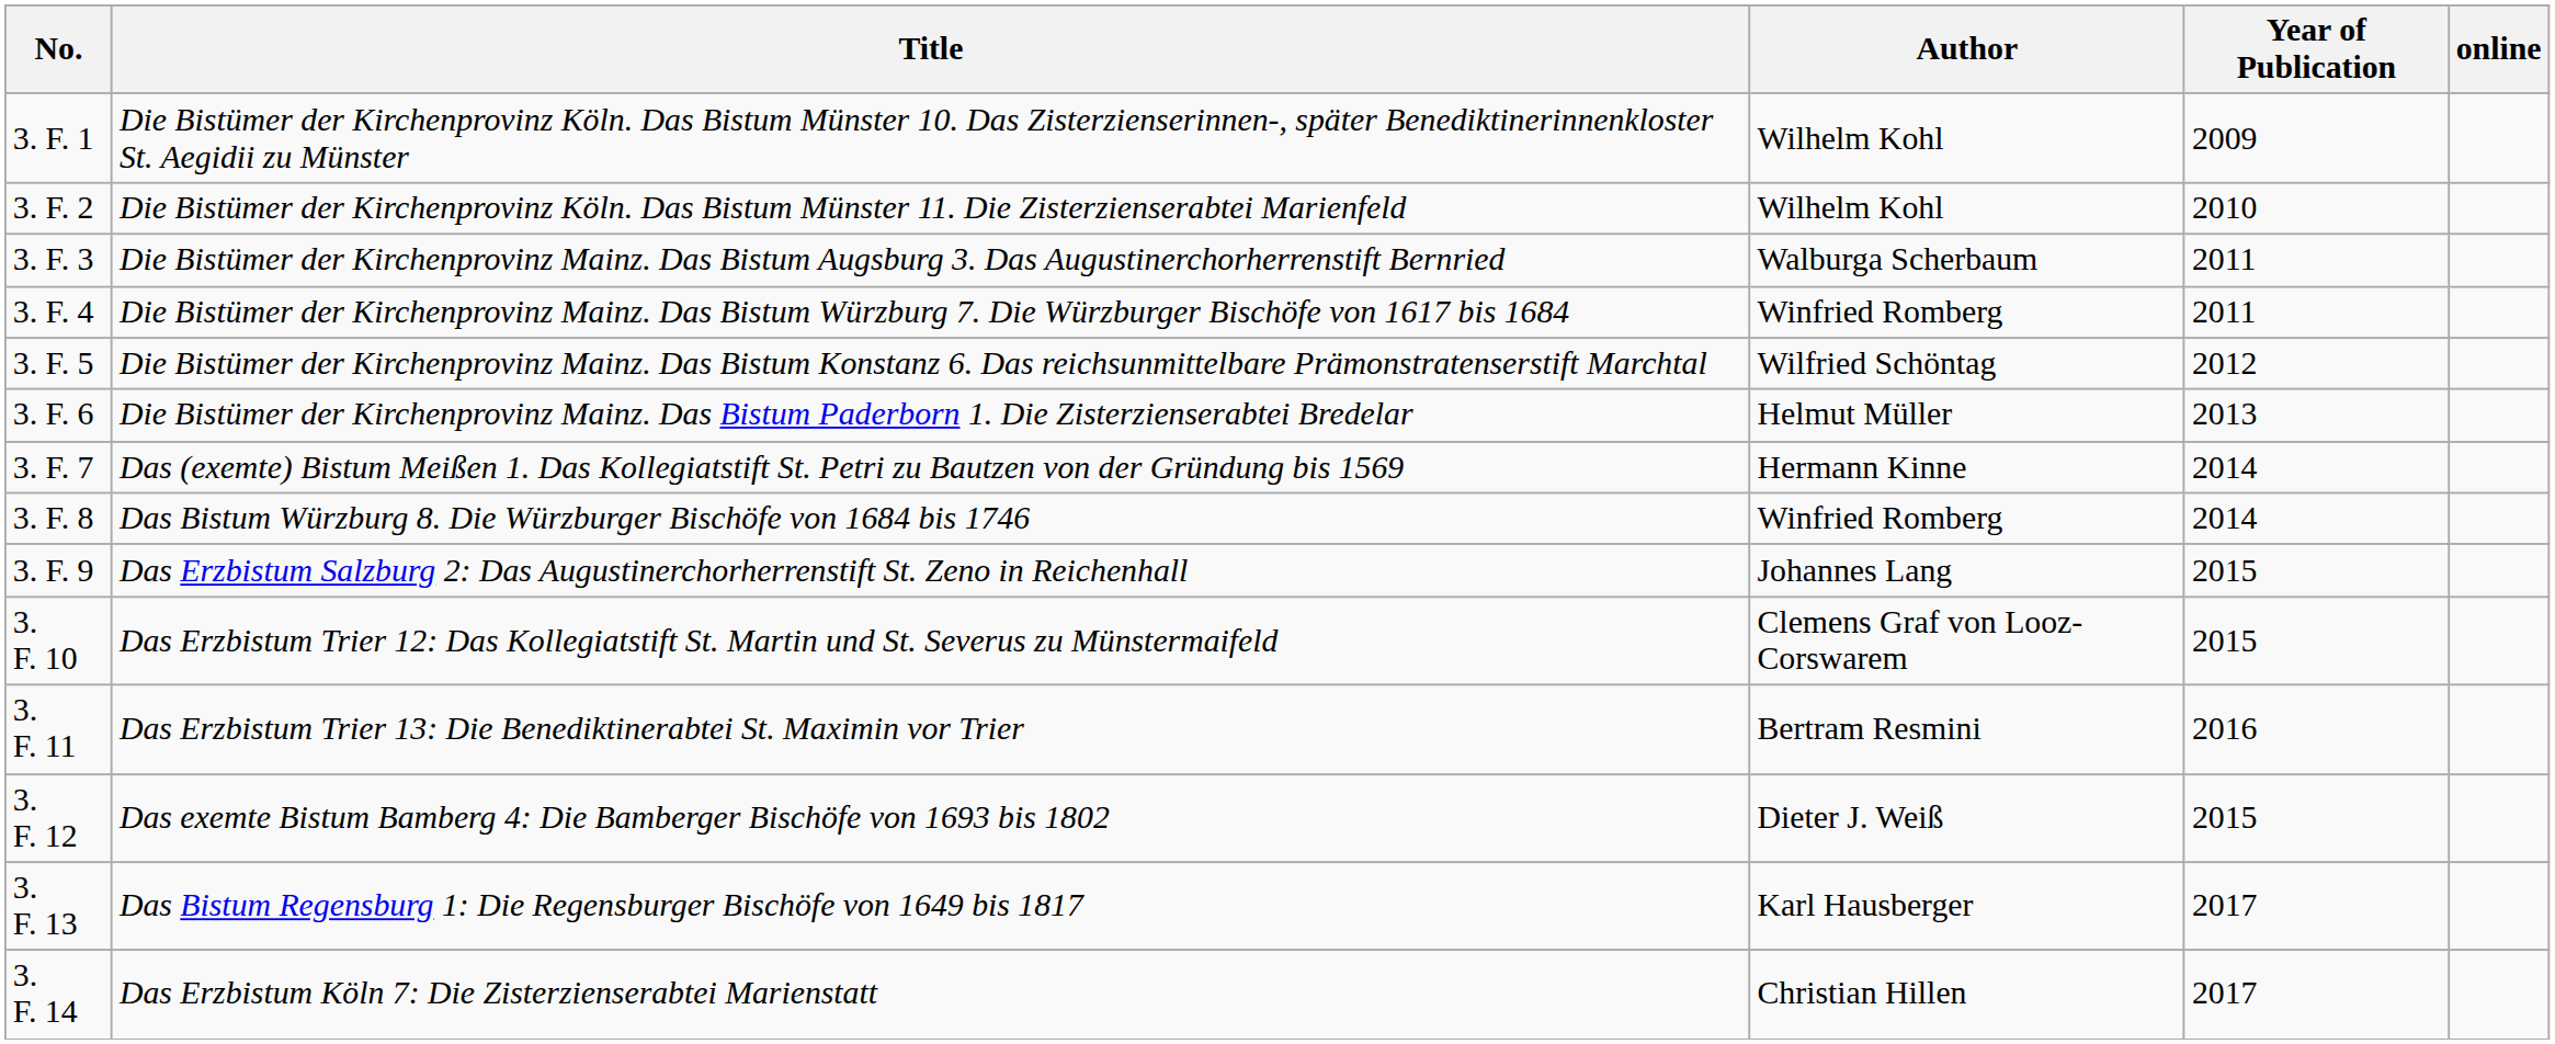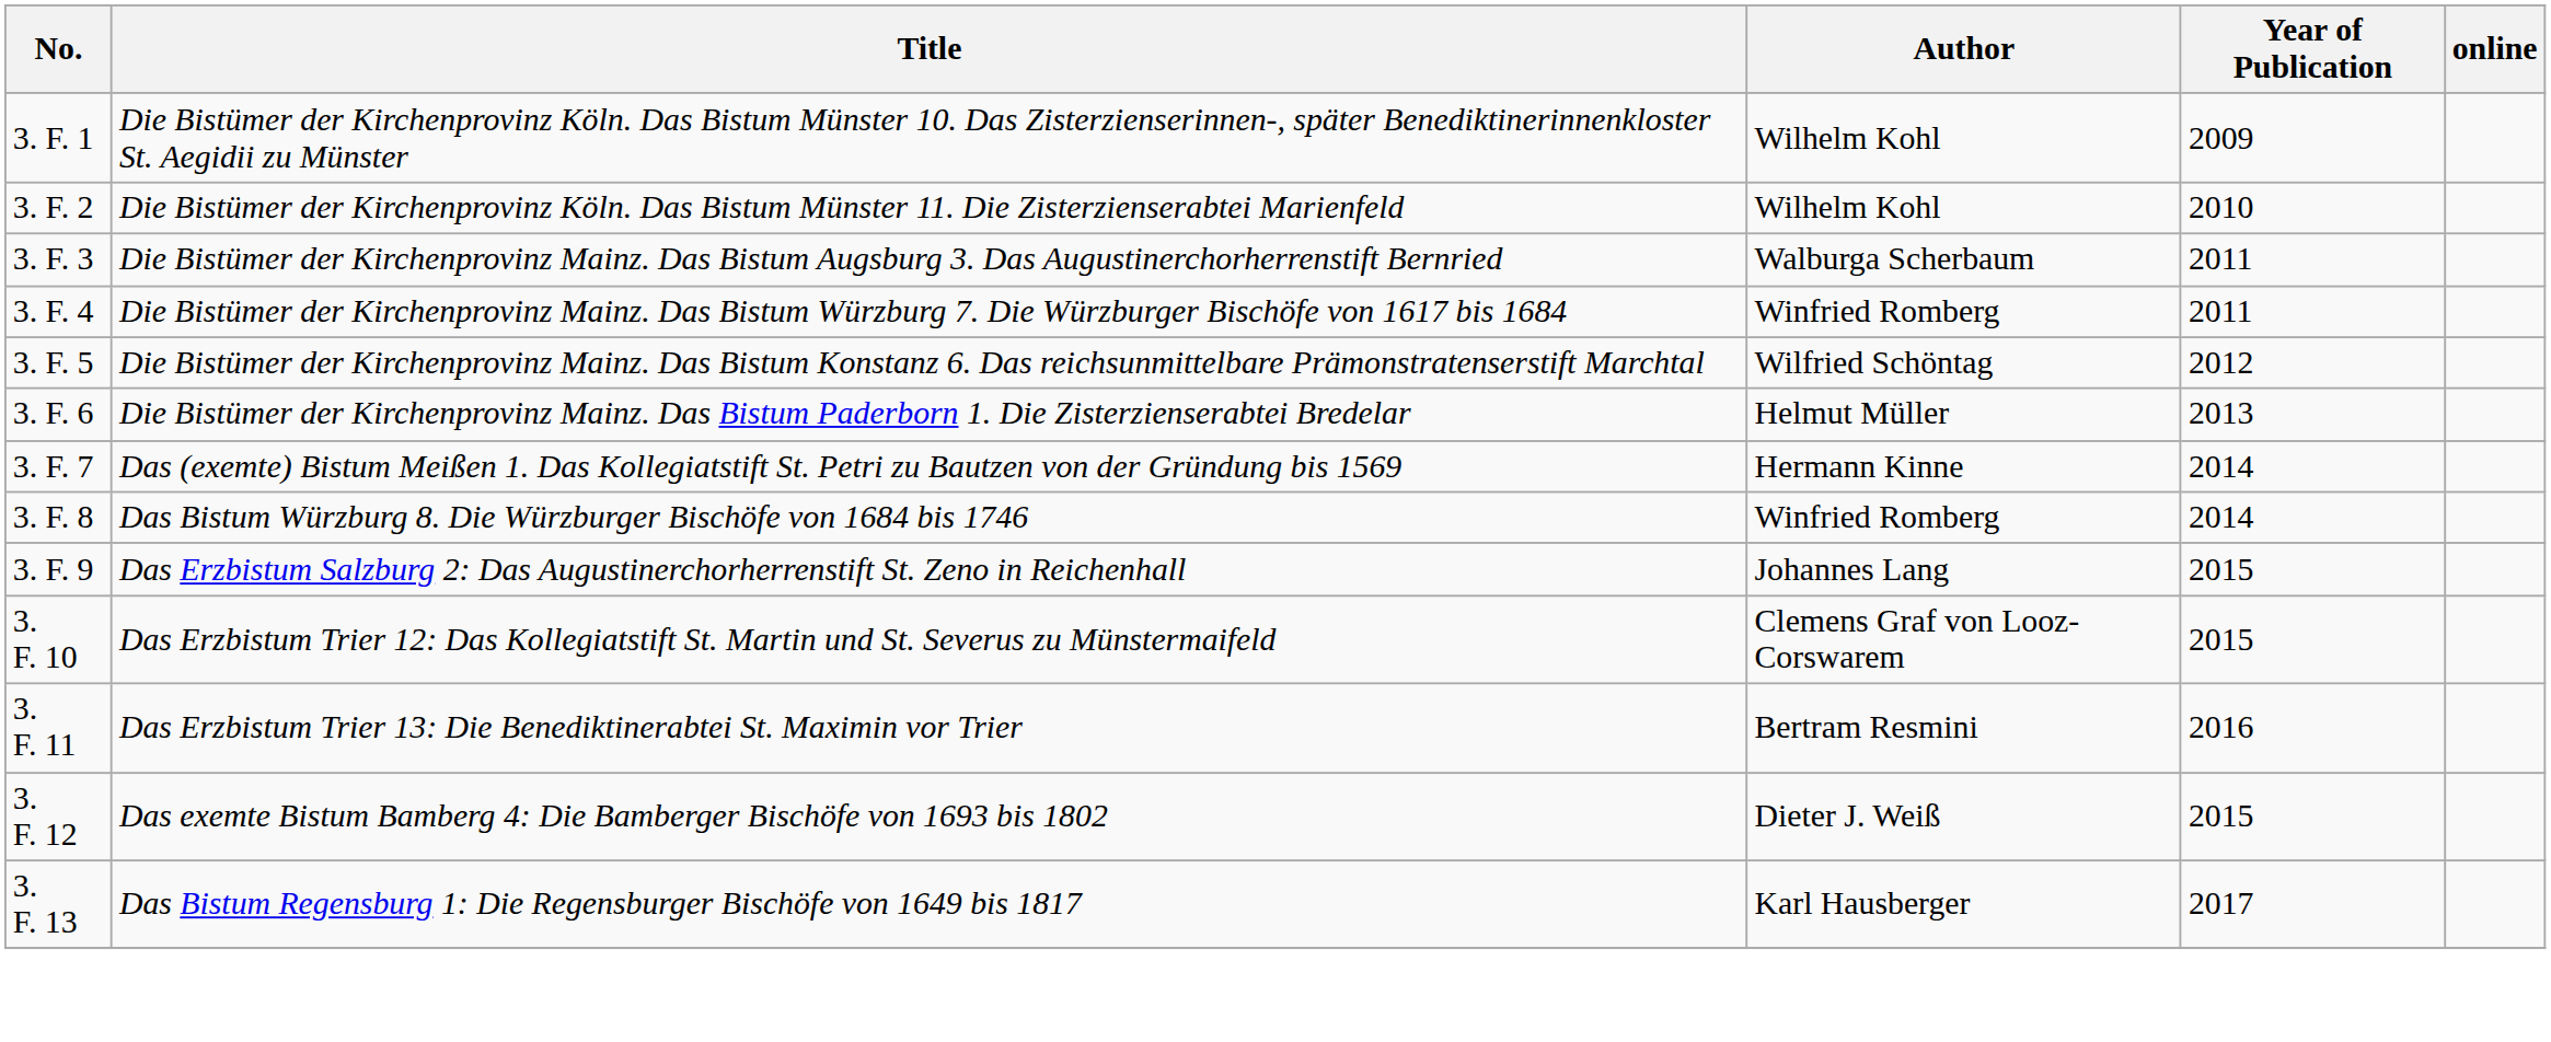- row: 3. F. 14 | Das Erzbistum Köln 7: Die Zisterzienserabtei Marienstatt | Christian Hillen | 2017
